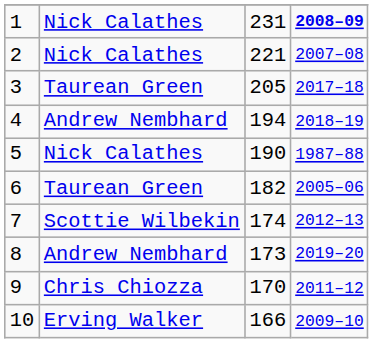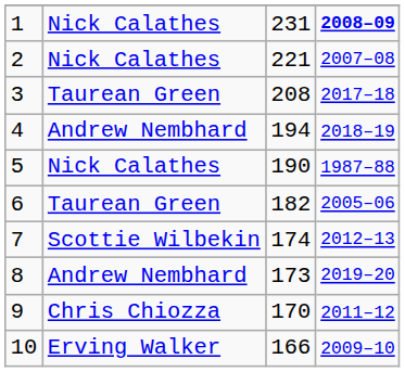3 | column 3: 205 -> 208
